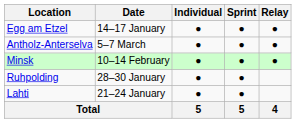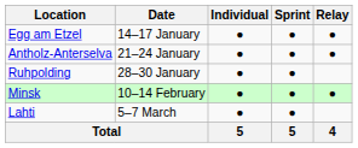Antholz-Anterselva | Date: 5–7 March -> 21–24 January
rows swapped: Ruhpolding <-> Minsk
Lahti | Date: 21–24 January -> 5–7 March
